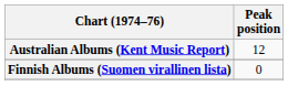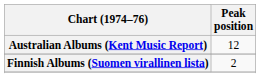Finnish Albums (Suomen virallinen lista) | Peak position: 0 -> 2
